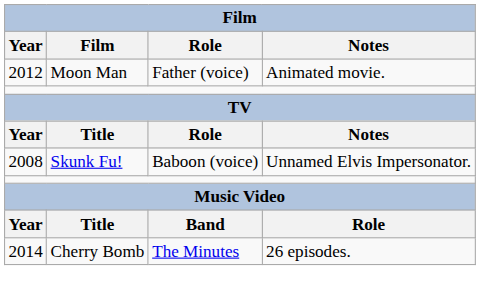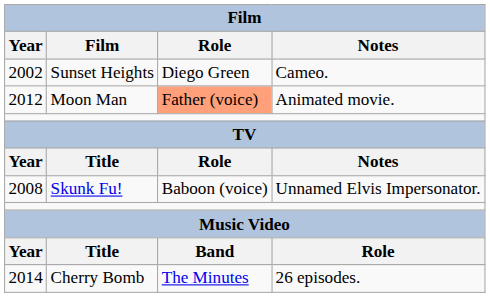+ row: 2002 | Sunset Heights | Diego Green | Cameo.
2012 | Role: no background -> lightsalmon background
